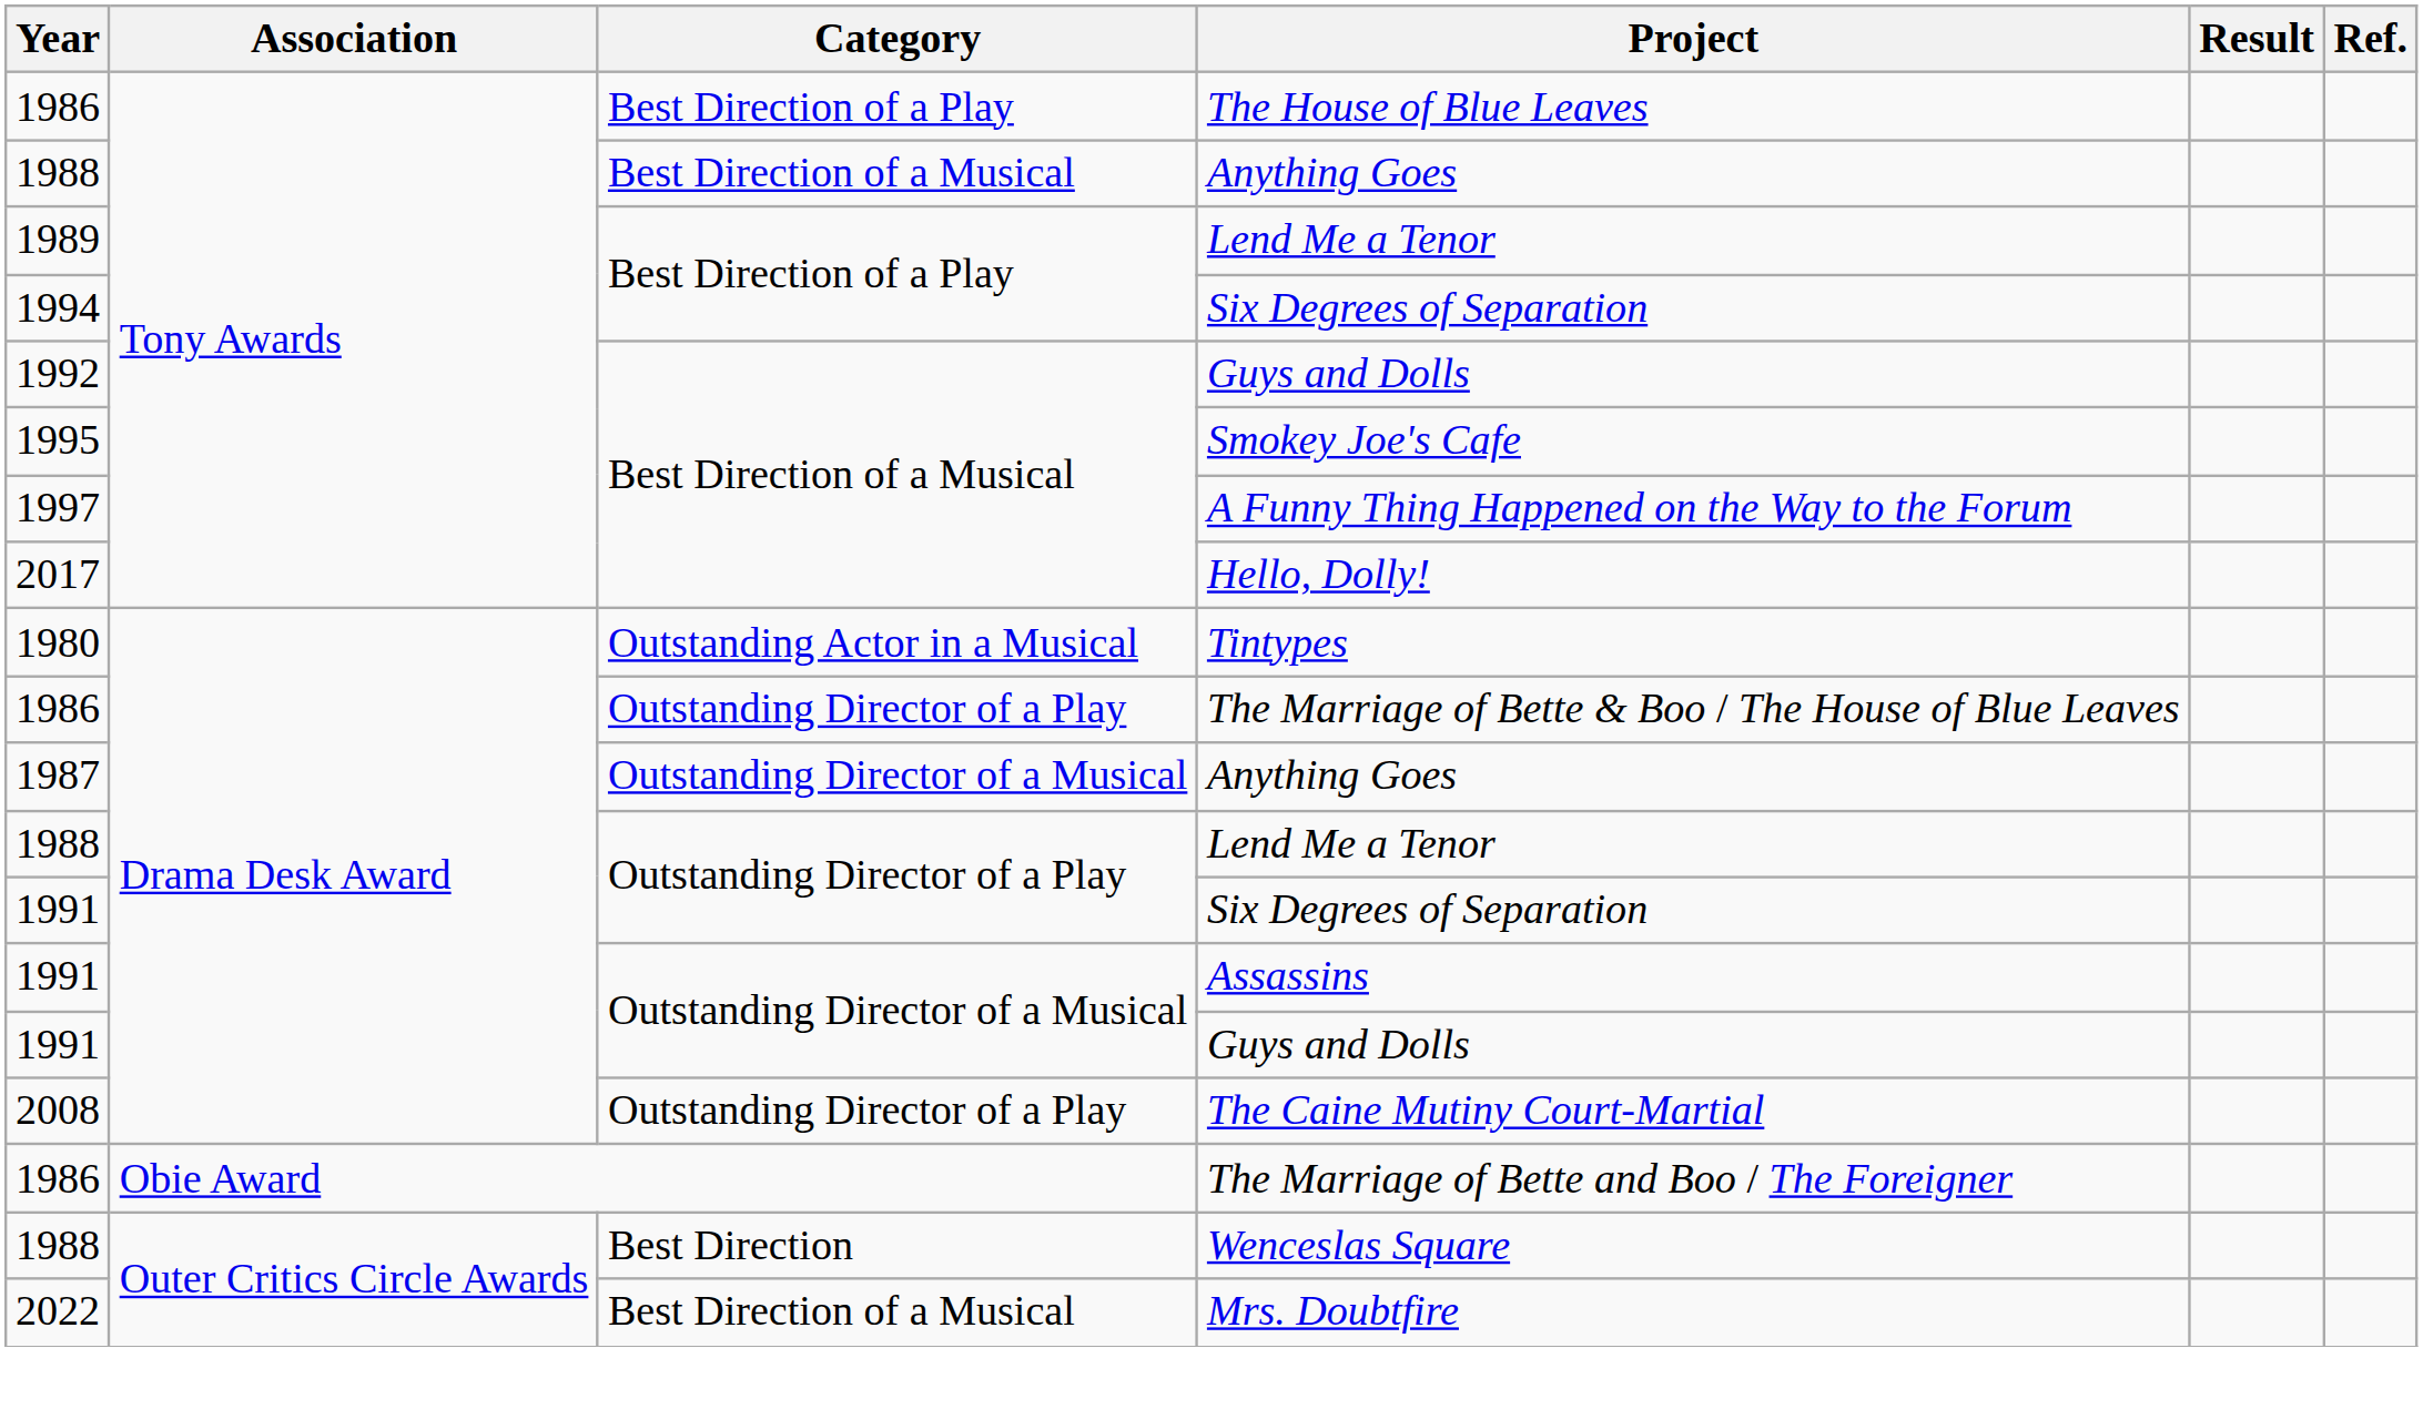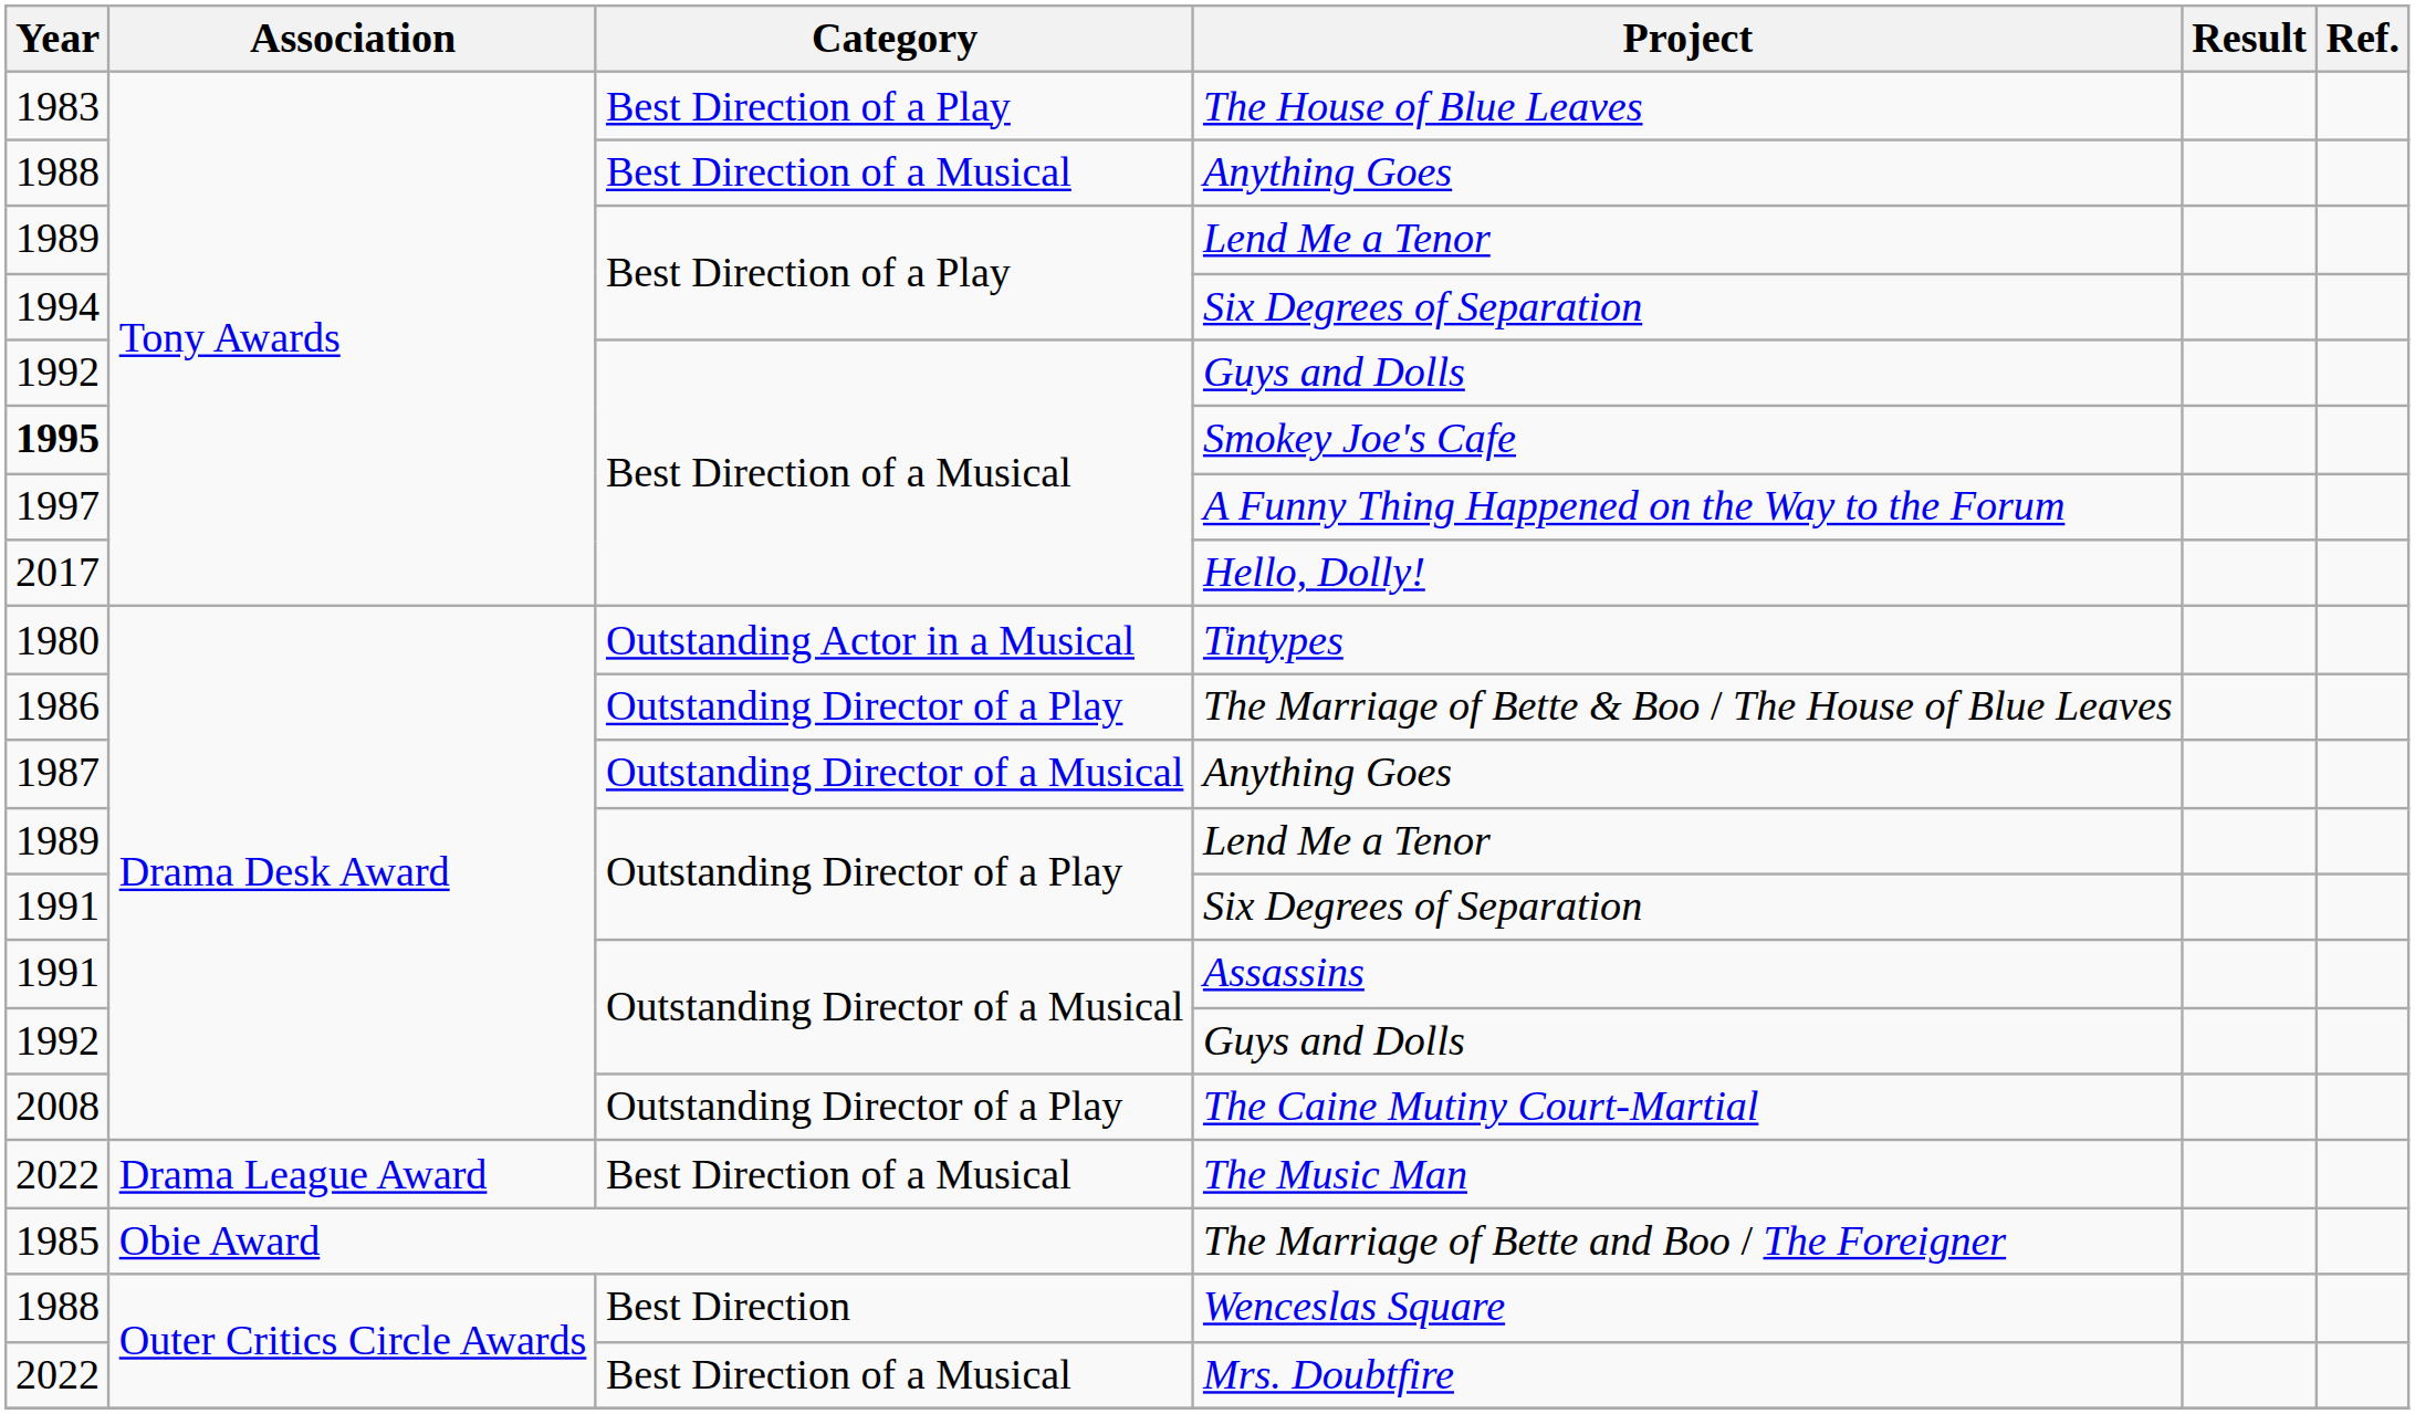The House of Blue Leaves | Year: 1986 -> 1983
Smokey Joe's Cafe | Year: normal -> bold
Outstanding Director of a Play / Lend Me a Tenor | Year: 1988 -> 1989
Outstanding Director of a Musical / Guys and Dolls | Year: 1991 -> 1992
+ row: 2022 | Drama League Award | Best Direction of a Musical | The Music Man
The Marriage of Bette and Boo / The Foreigner | Year: 1986 -> 1985
